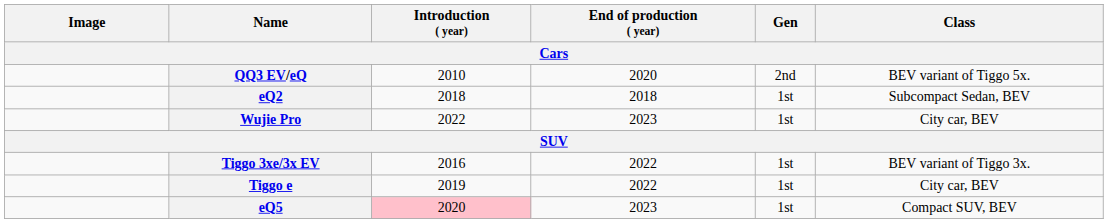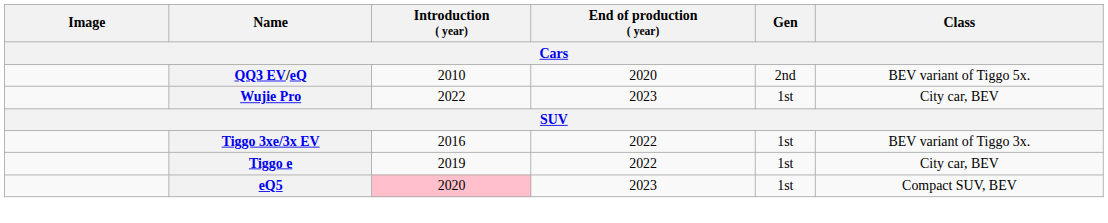- row: eQ2 | 2018 | 2018 | 1st | Subcompact Sedan, BEV
